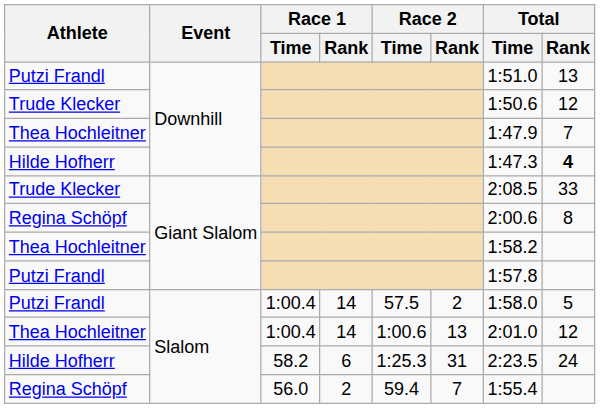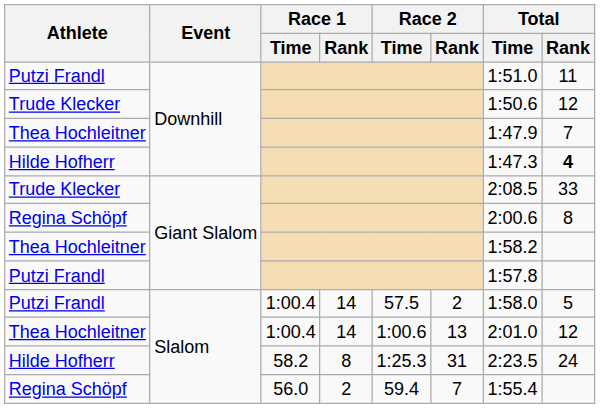Putzi Frandl / Downhill | Total / Rank: 13 -> 11
Hilde Hofherr / Slalom | Race 1 / Rank: 6 -> 8
